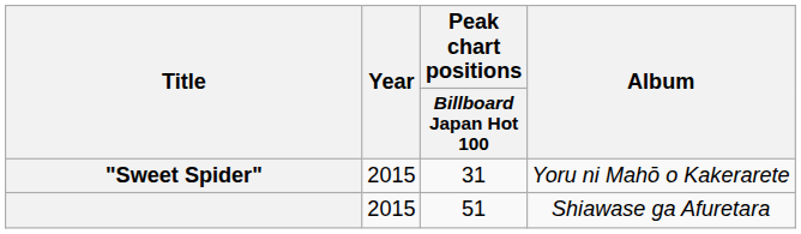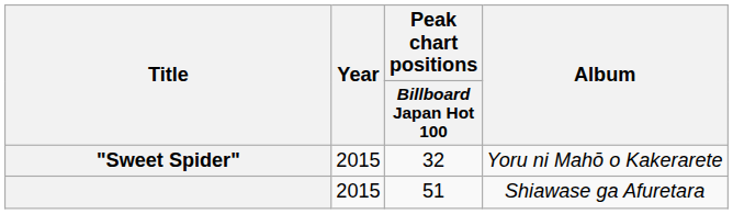"Sweet Spider" | Peak chart positions / Billboard Japan Hot 100: 31 -> 32
